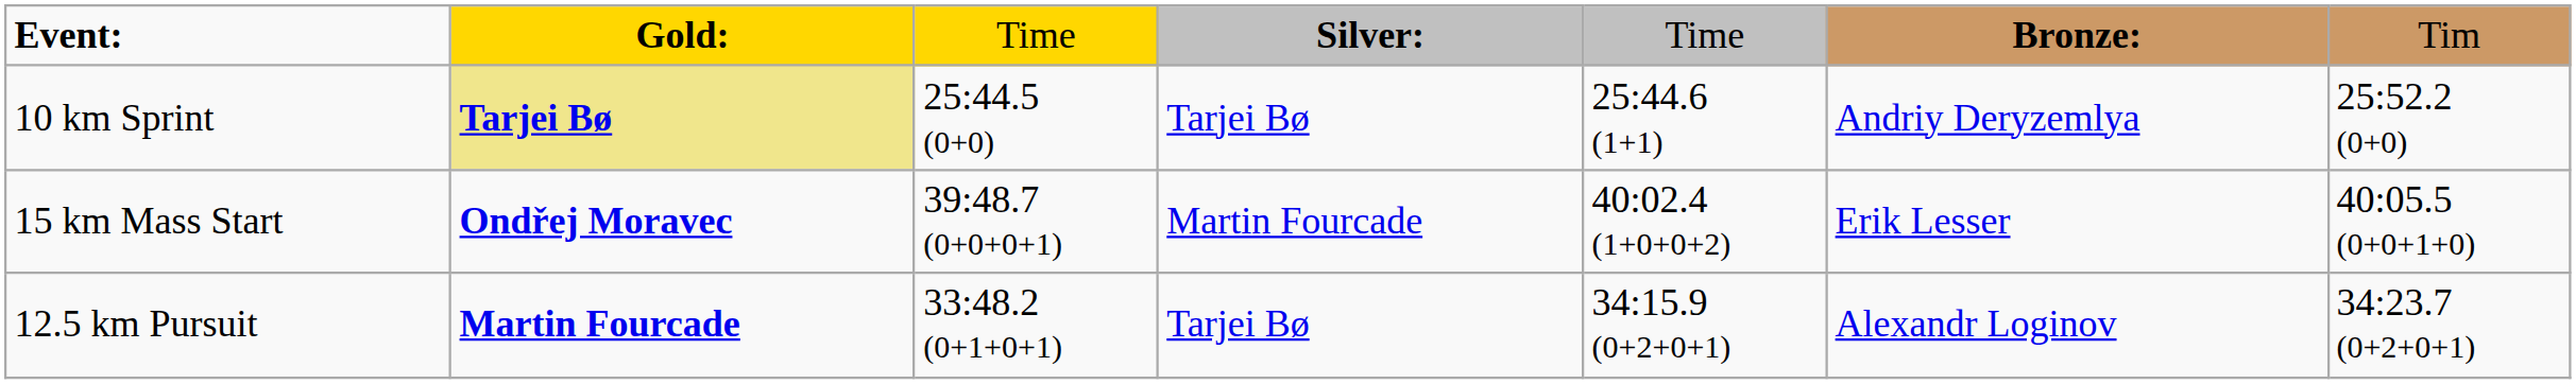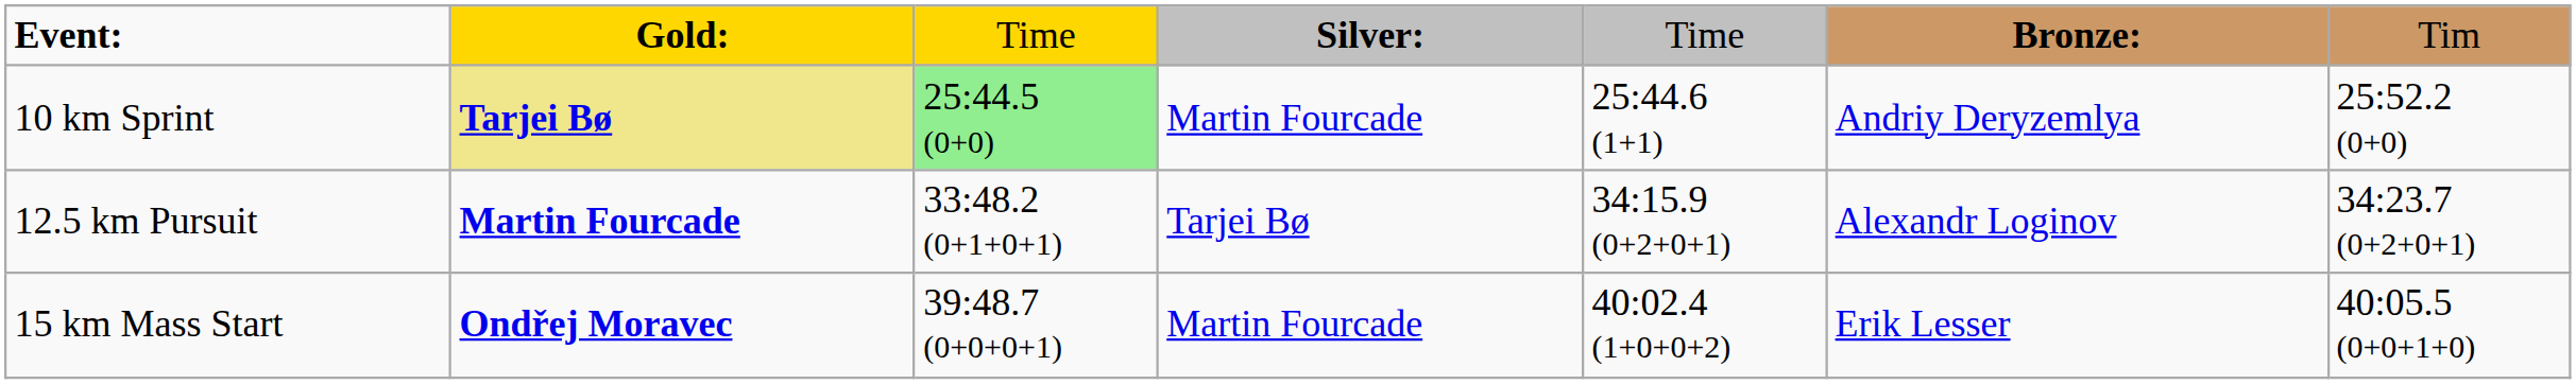10 km Sprint | column 3: no background -> lightgreen background
10 km Sprint | column 4: Tarjei Bø -> Martin Fourcade
rows swapped: 12.5 km Pursuit <-> 15 km Mass Start
